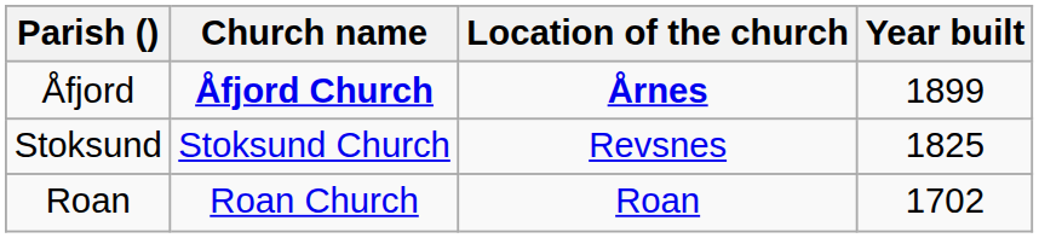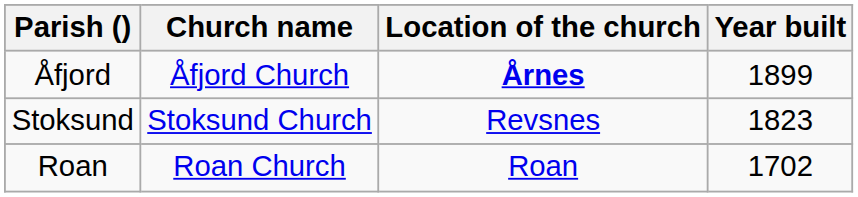Åfjord | Church name: bold -> normal
Stoksund | Year built: 1825 -> 1823
